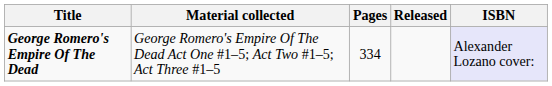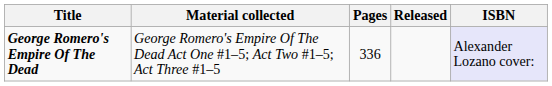George Romero's Empire Of The Dead | Pages: 334 -> 336
